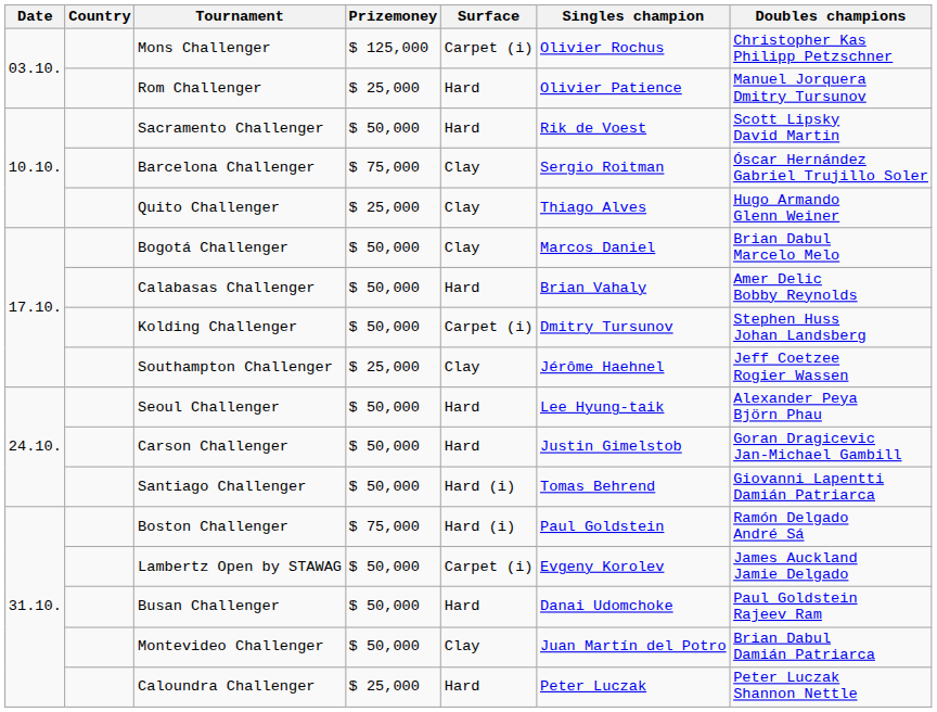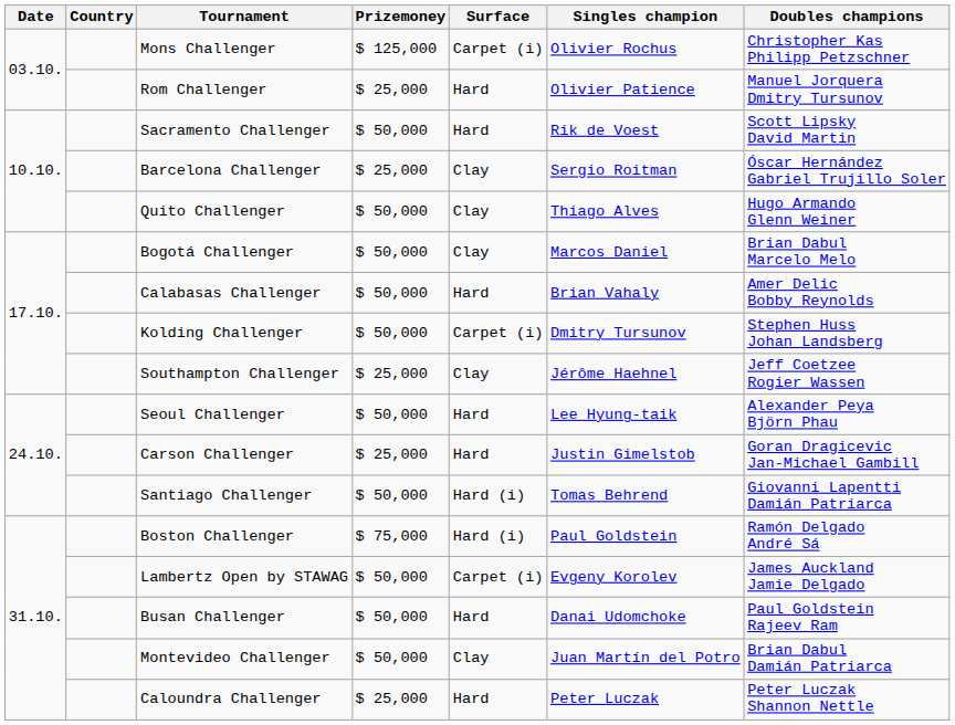Barcelona Challenger | Prizemoney: $ 75,000 -> $ 25,000
Quito Challenger | Prizemoney: $ 25,000 -> $ 50,000
Carson Challenger | Prizemoney: $ 50,000 -> $ 25,000
